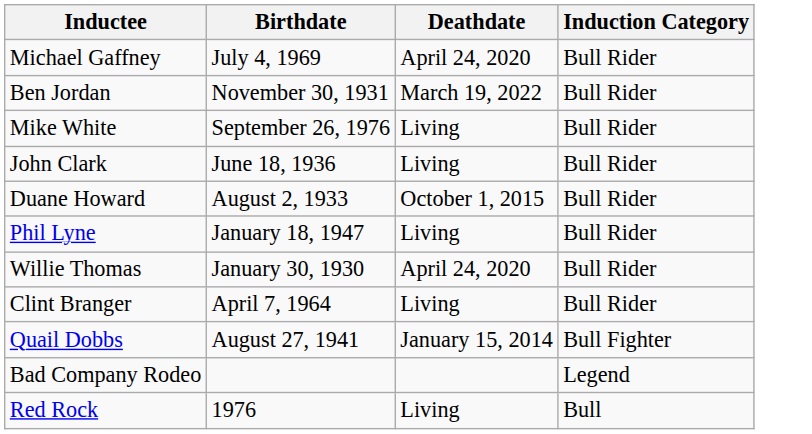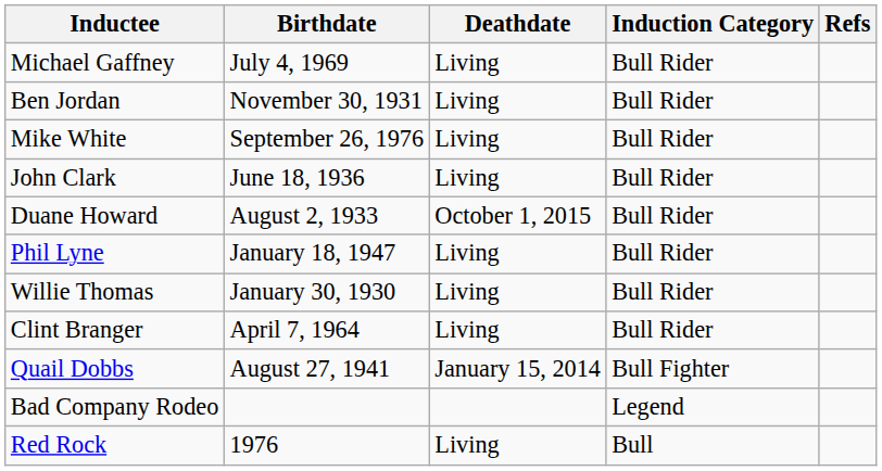+ column: Refs
Michael Gaffney | Deathdate: April 24, 2020 -> Living
Ben Jordan | Deathdate: March 19, 2022 -> Living
Willie Thomas | Deathdate: April 24, 2020 -> Living
